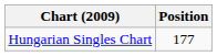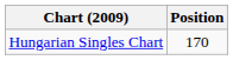Hungarian Singles Chart | Position: 177 -> 170
